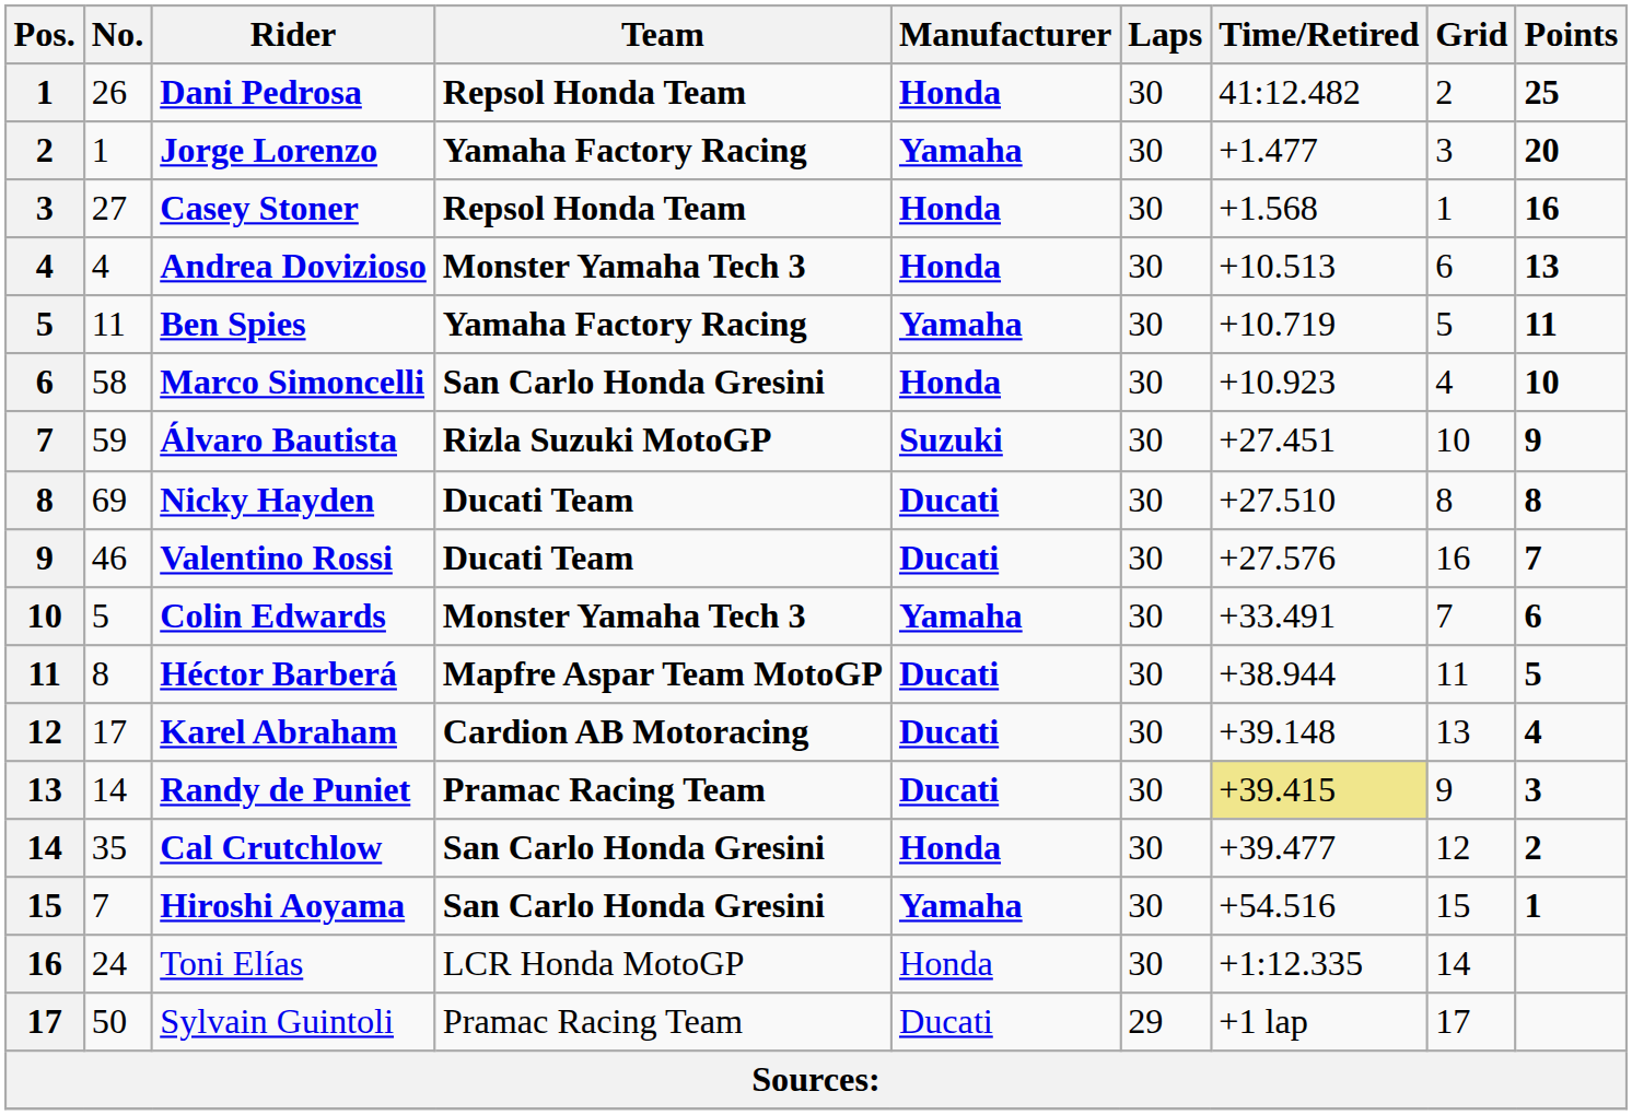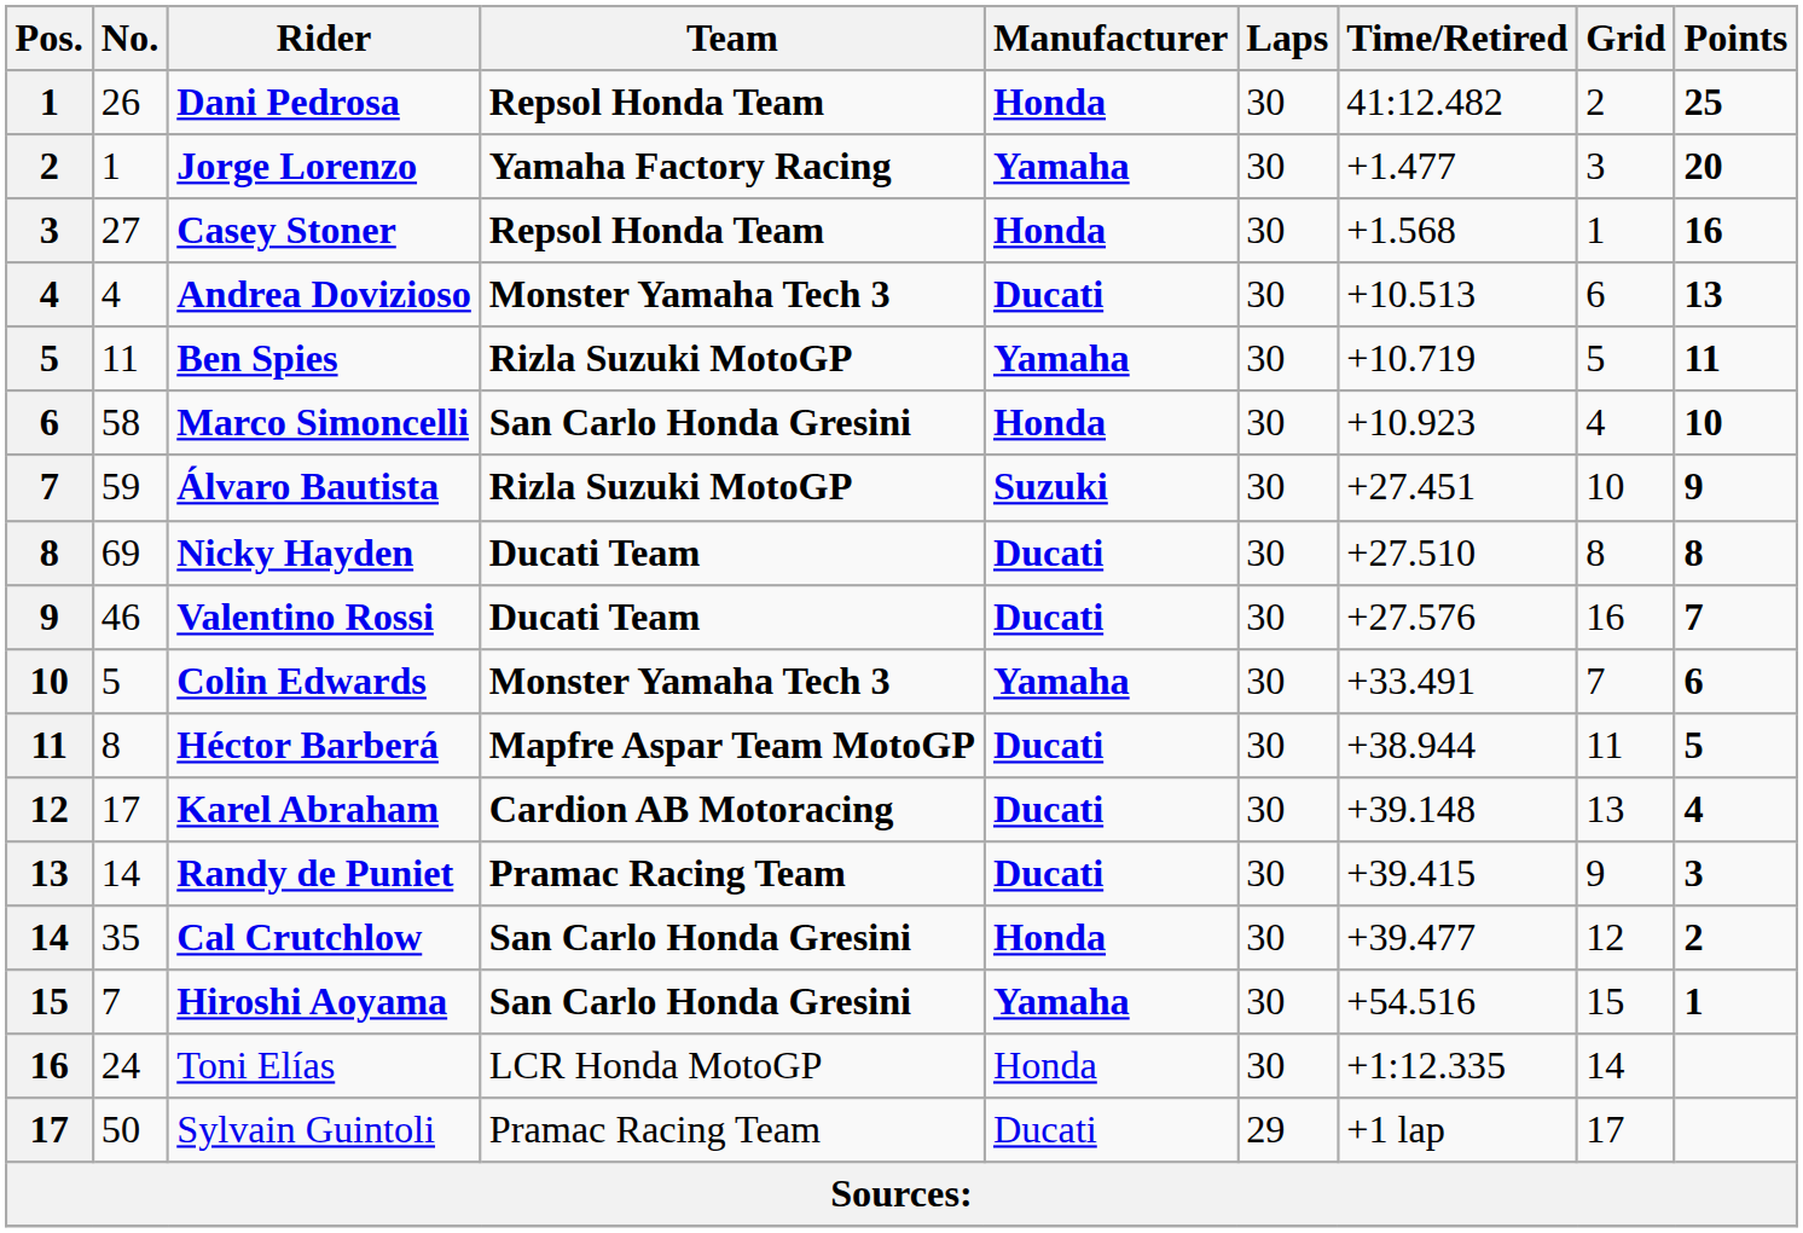Andrea Dovizioso | Manufacturer: Honda -> Ducati
Ben Spies | Team: Yamaha Factory Racing -> Rizla Suzuki MotoGP
Randy de Puniet | Time/Retired: khaki background -> no background
